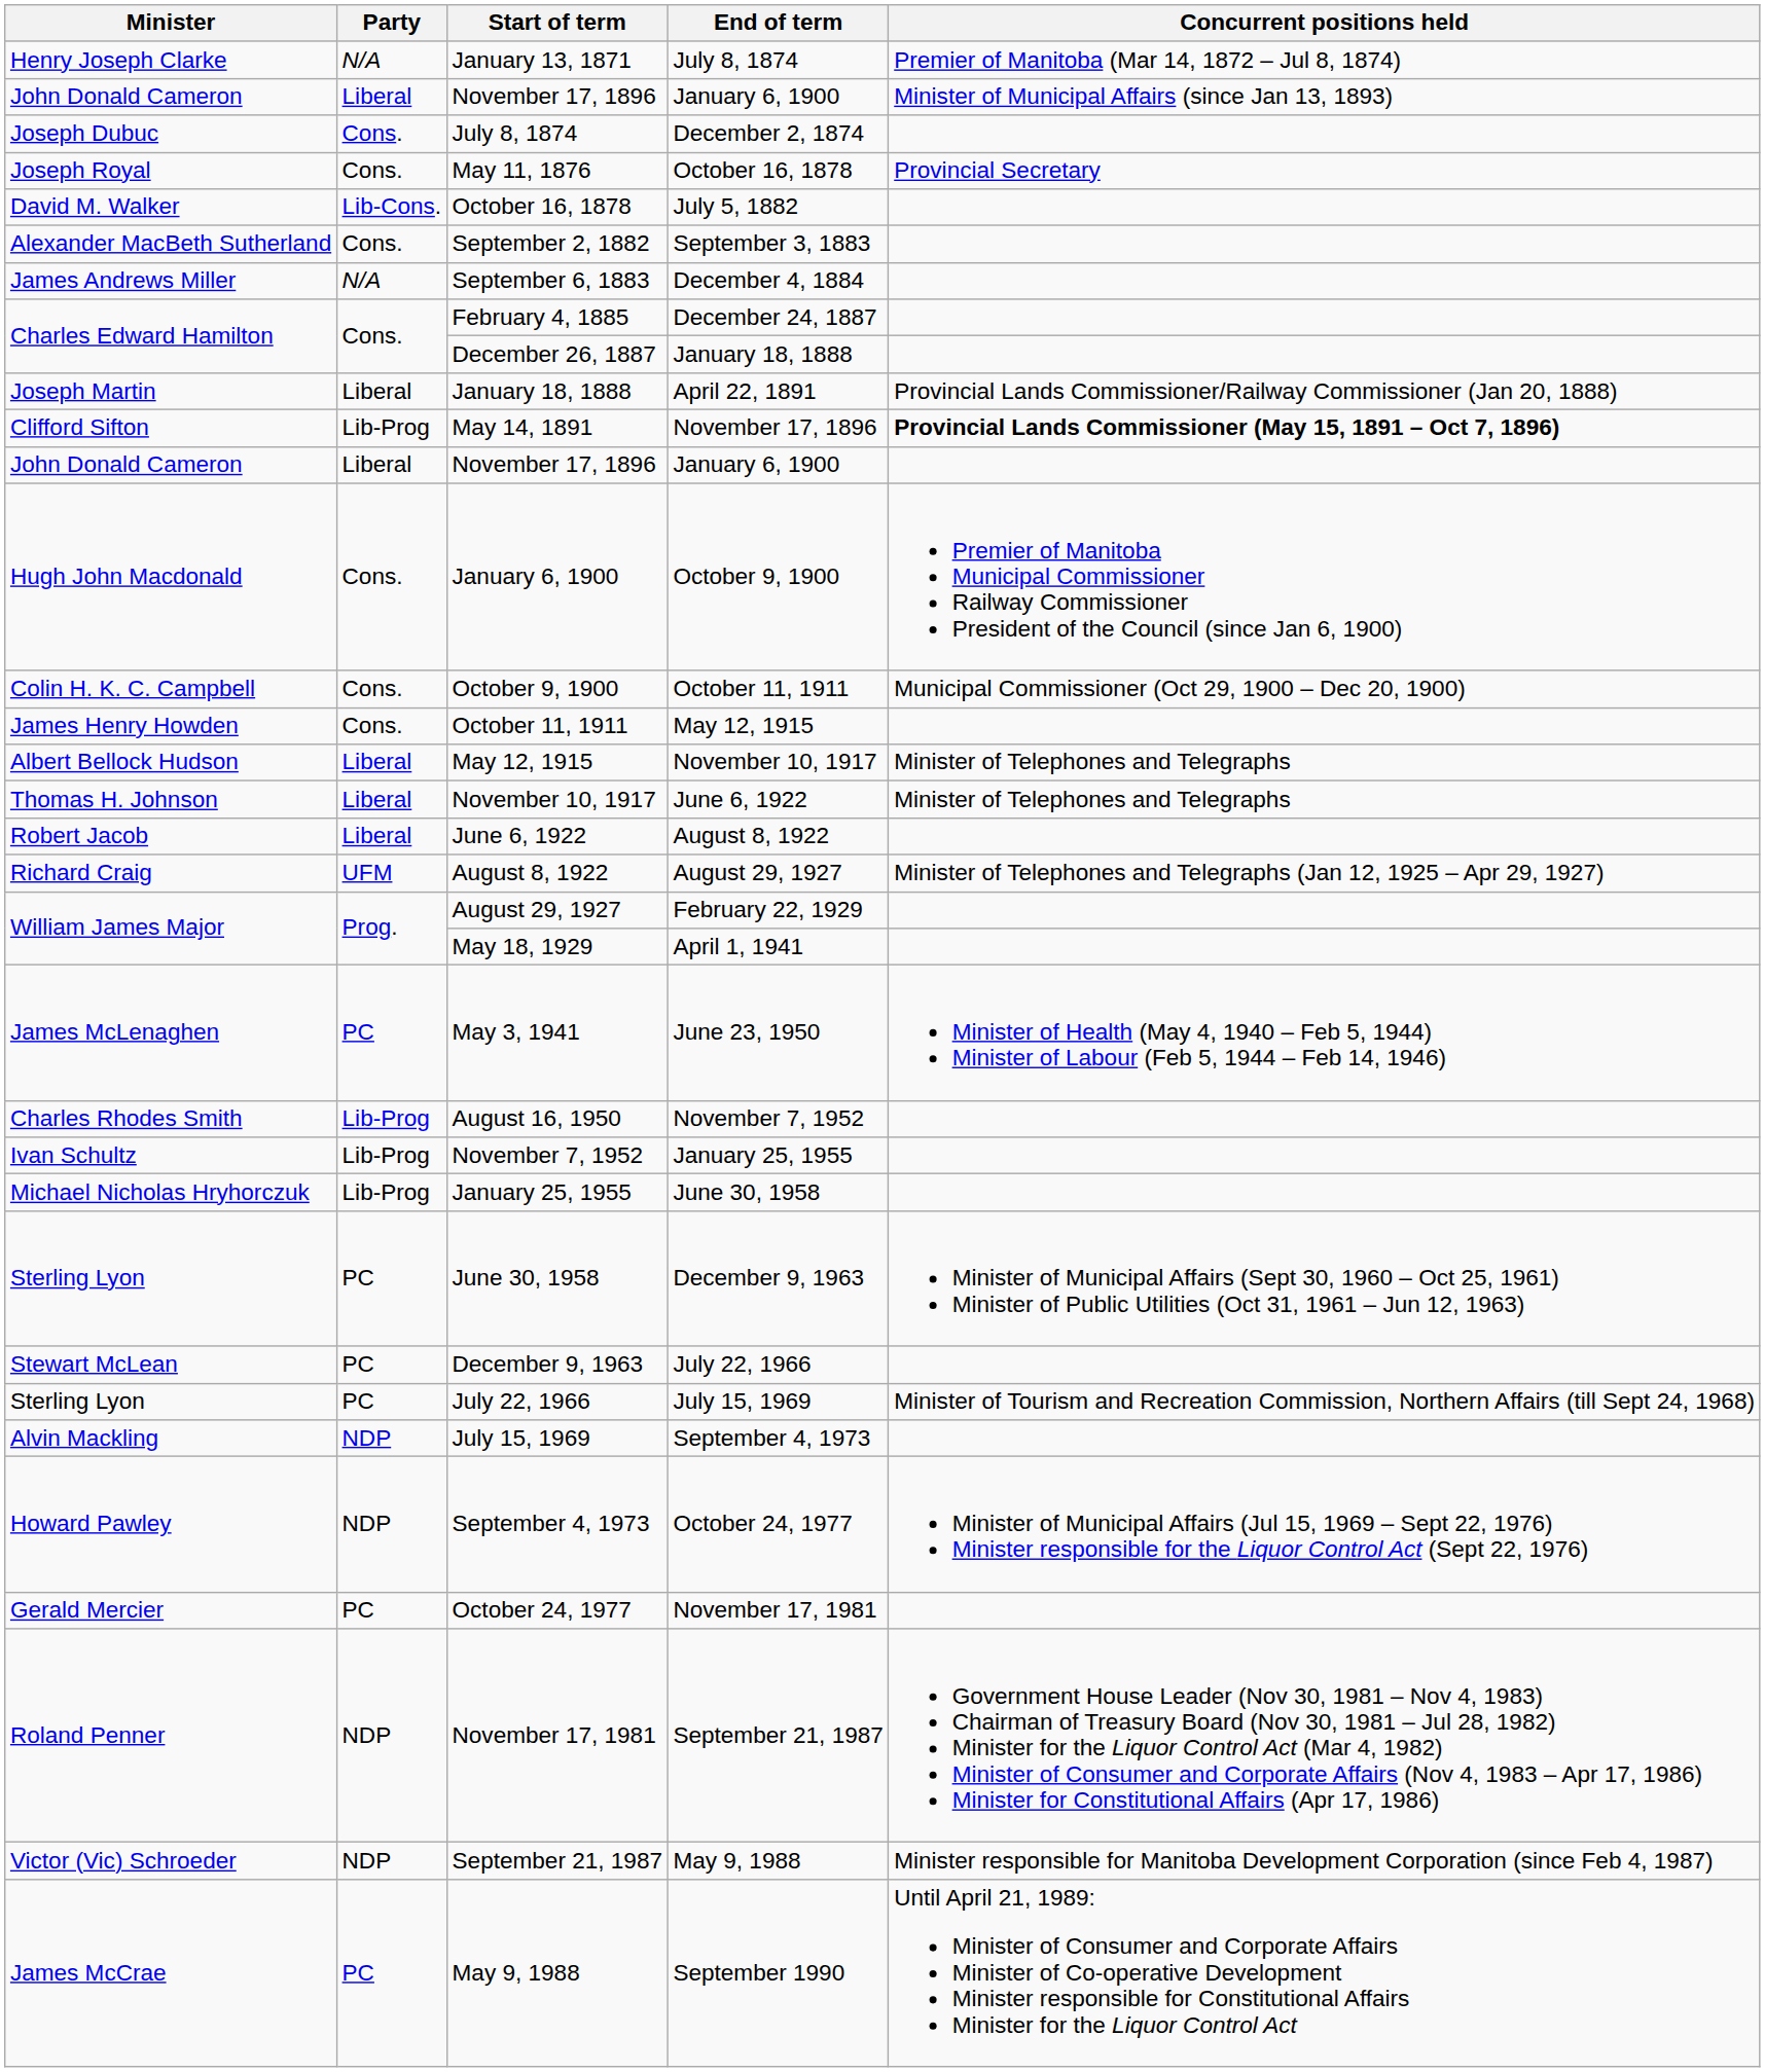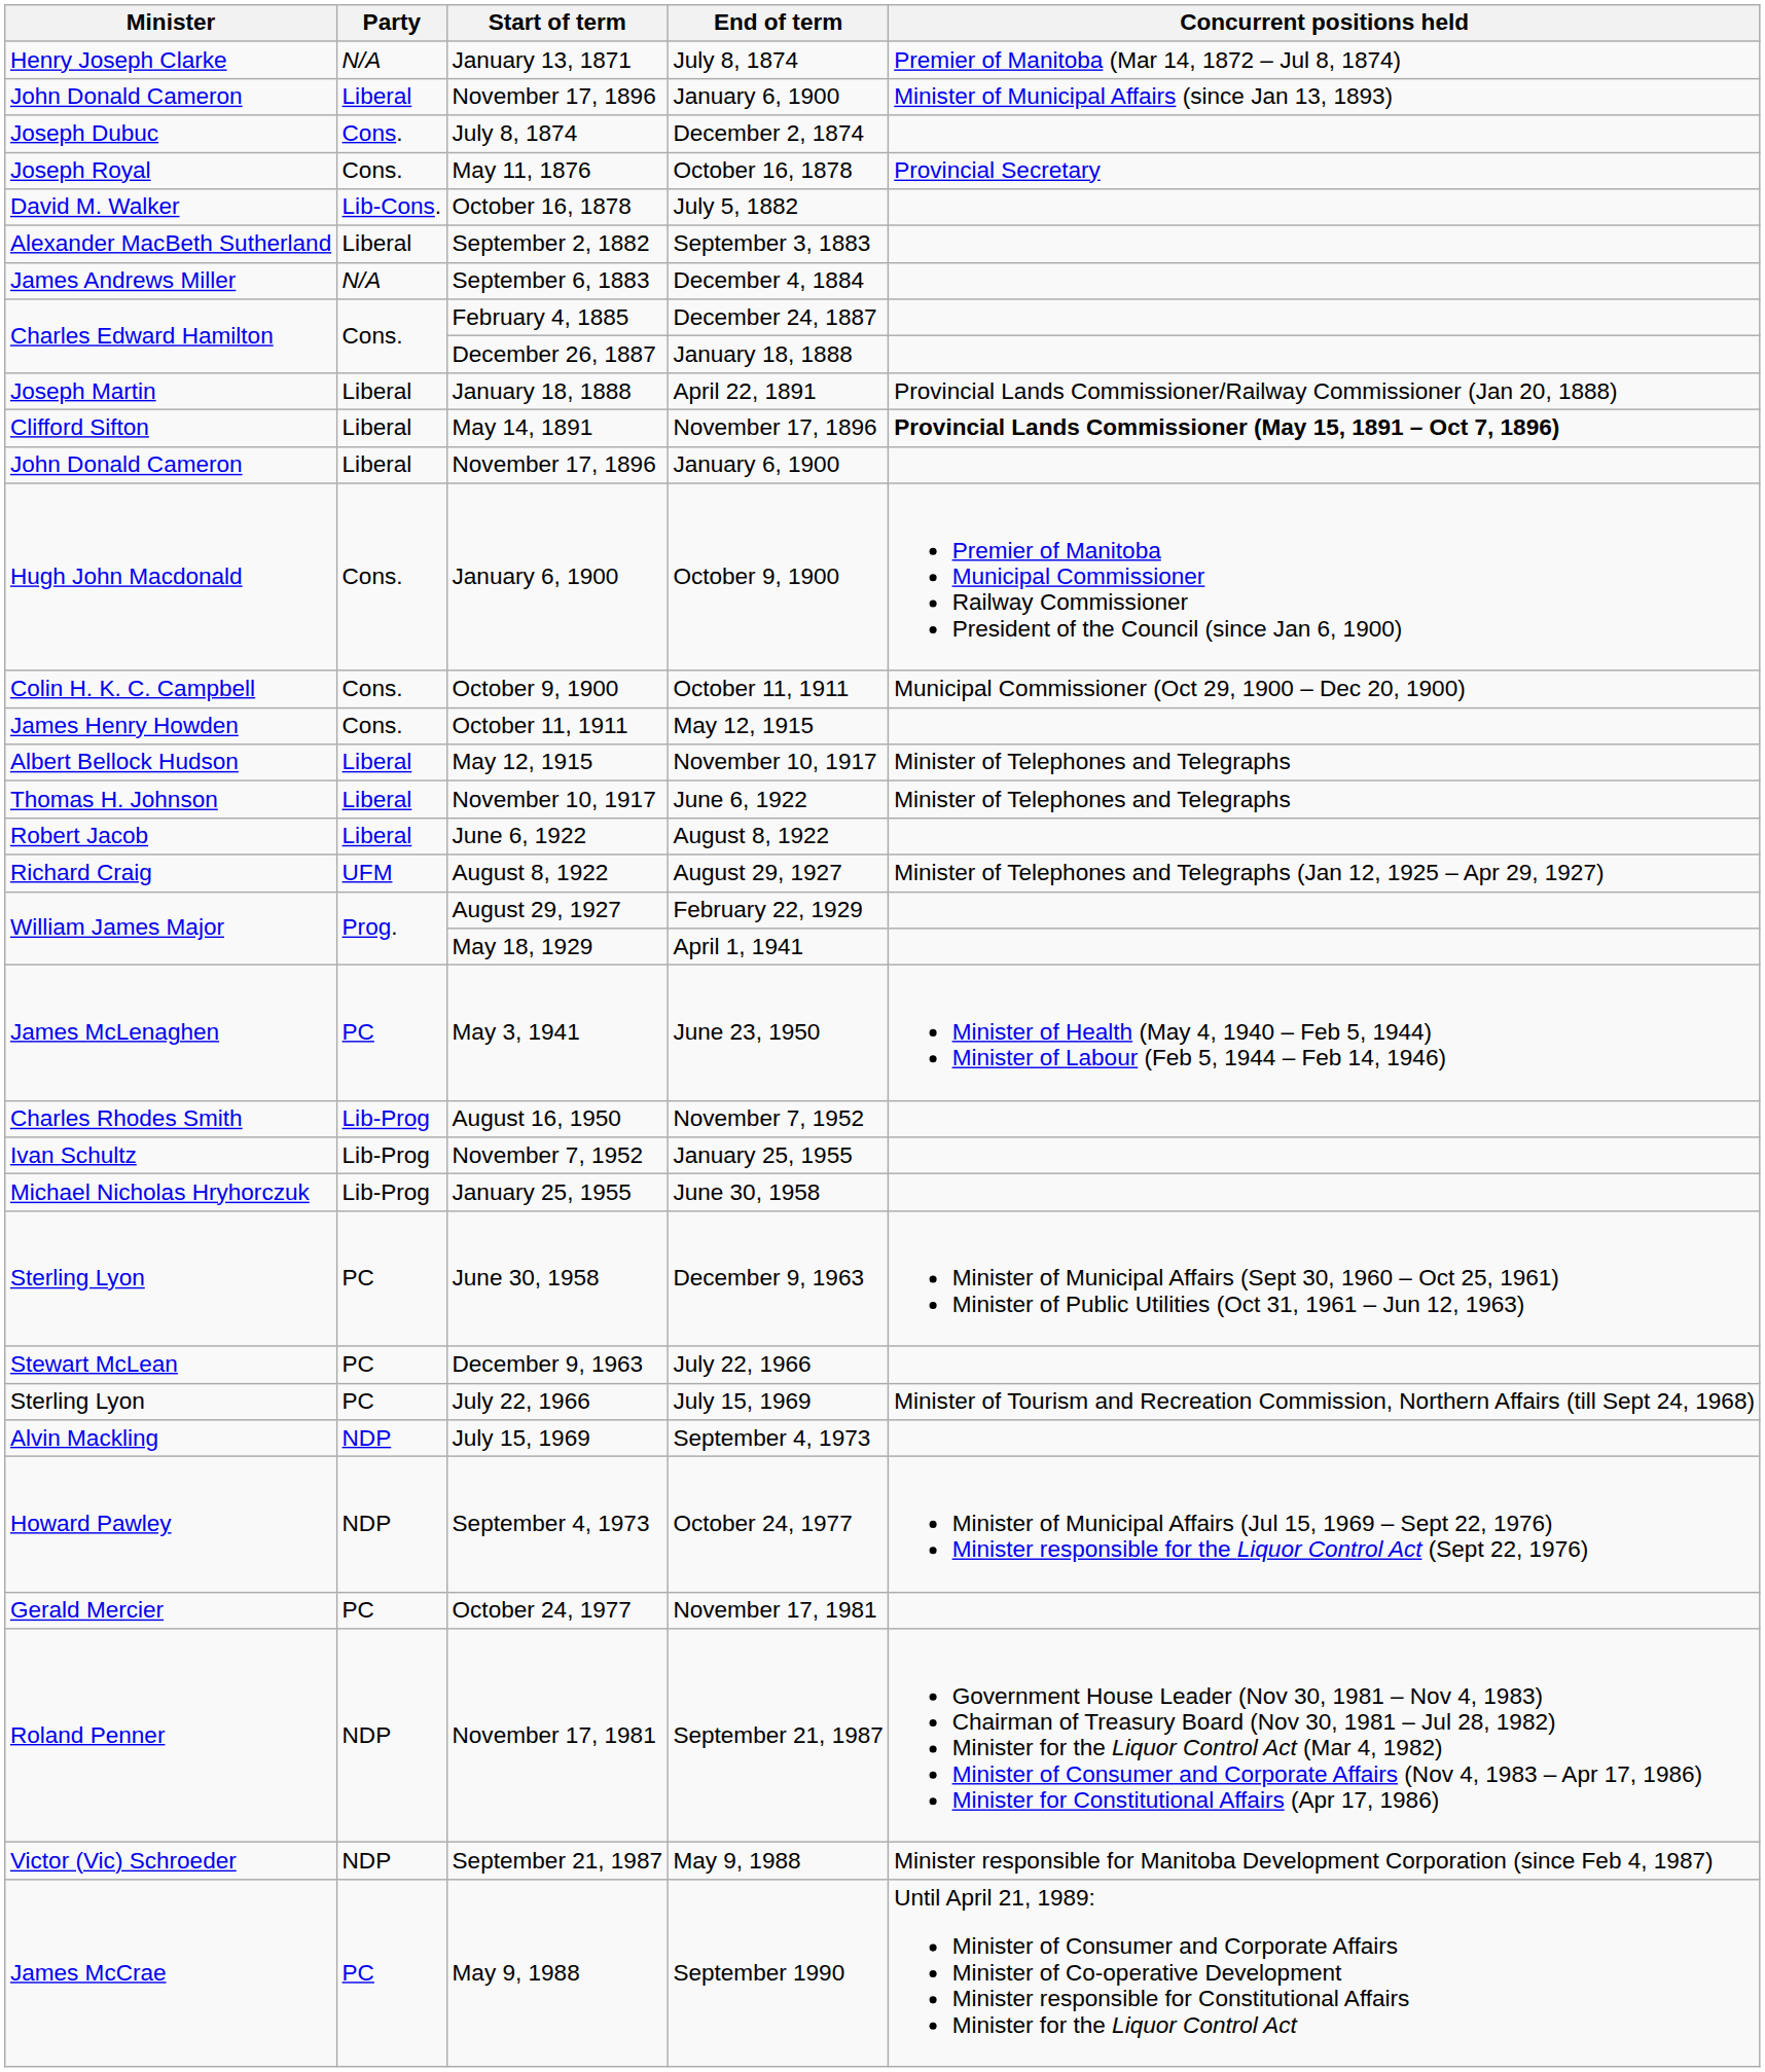September 2, 1882 | Party: Cons. -> Liberal
May 14, 1891 | Party: Lib-Prog -> Liberal
